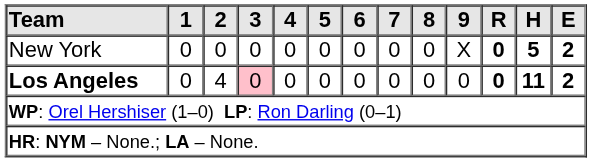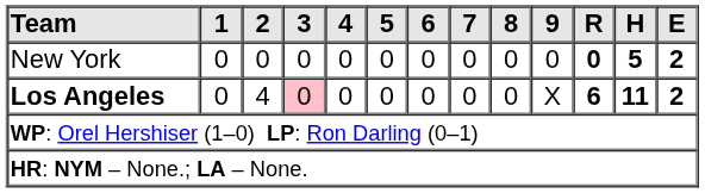New York | 9: X -> 0
Los Angeles | 9: 0 -> X
Los Angeles | R: 0 -> 6
